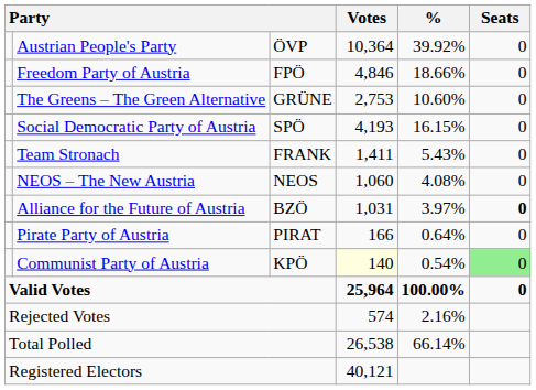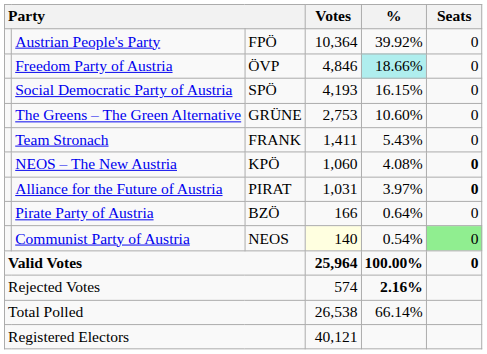Austrian People's Party | column 3: ÖVP -> FPÖ
Freedom Party of Austria | column 3: FPÖ -> ÖVP
Freedom Party of Austria | %: no background -> paleturquoise background
rows swapped: Social Democratic Party of Austria <-> The Greens – The Green Alternative
NEOS – The New Austria | column 3: NEOS -> KPÖ
NEOS – The New Austria | Seats: normal -> bold
Alliance for the Future of Austria | column 3: BZÖ -> PIRAT
Pirate Party of Austria | column 3: PIRAT -> BZÖ
Communist Party of Austria | column 3: KPÖ -> NEOS
Rejected Votes | %: normal -> bold
